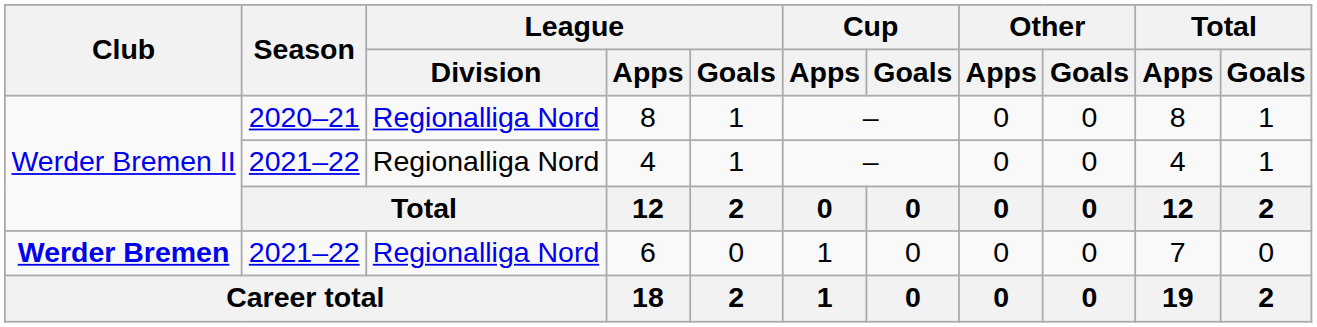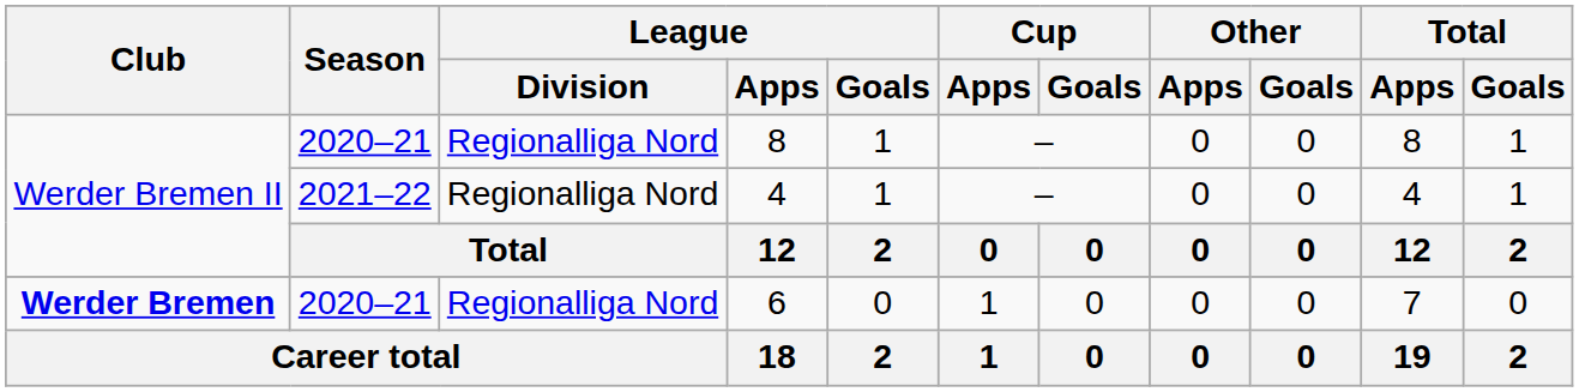6 | Season: 2021–22 -> 2020–21
